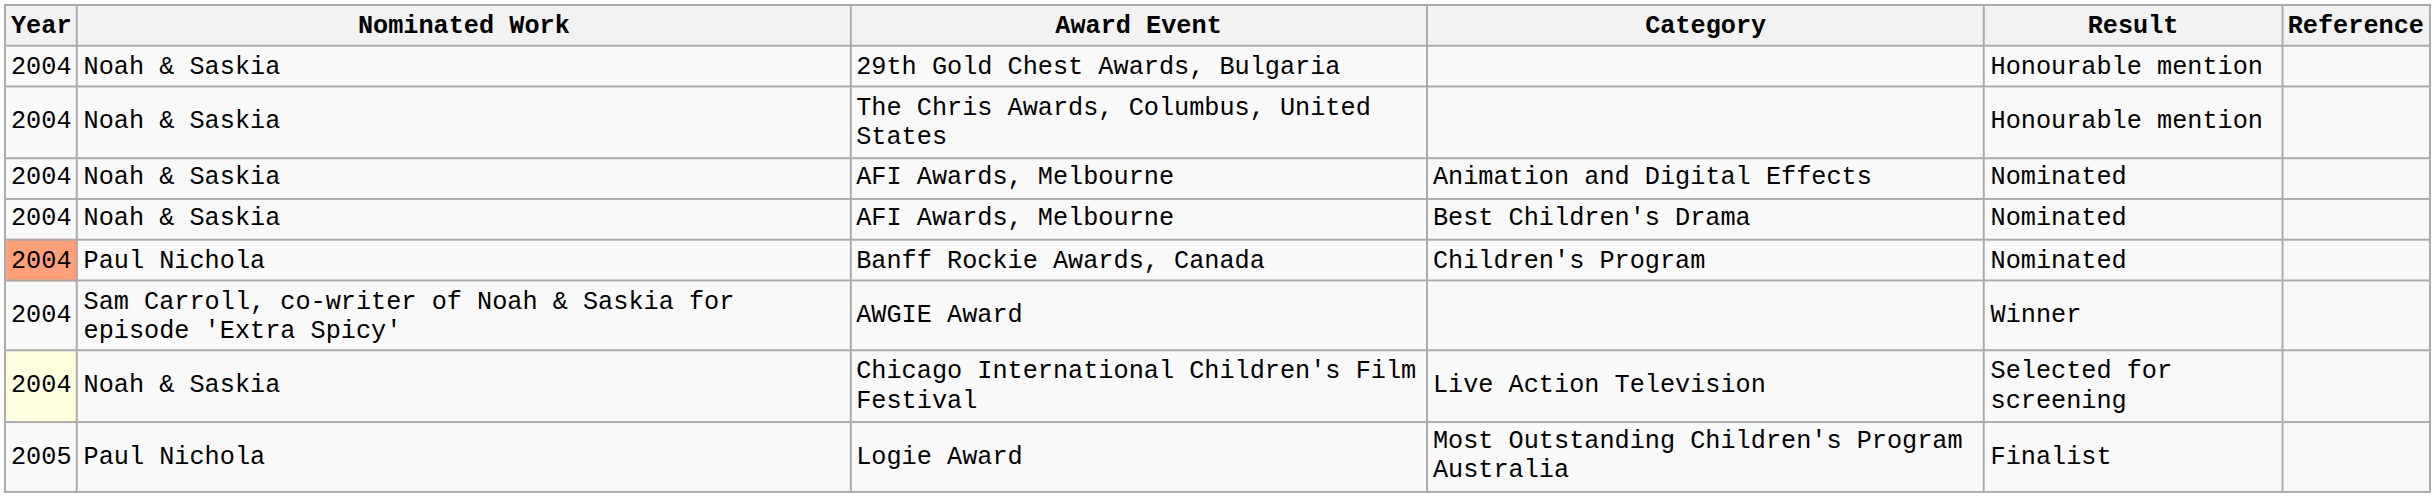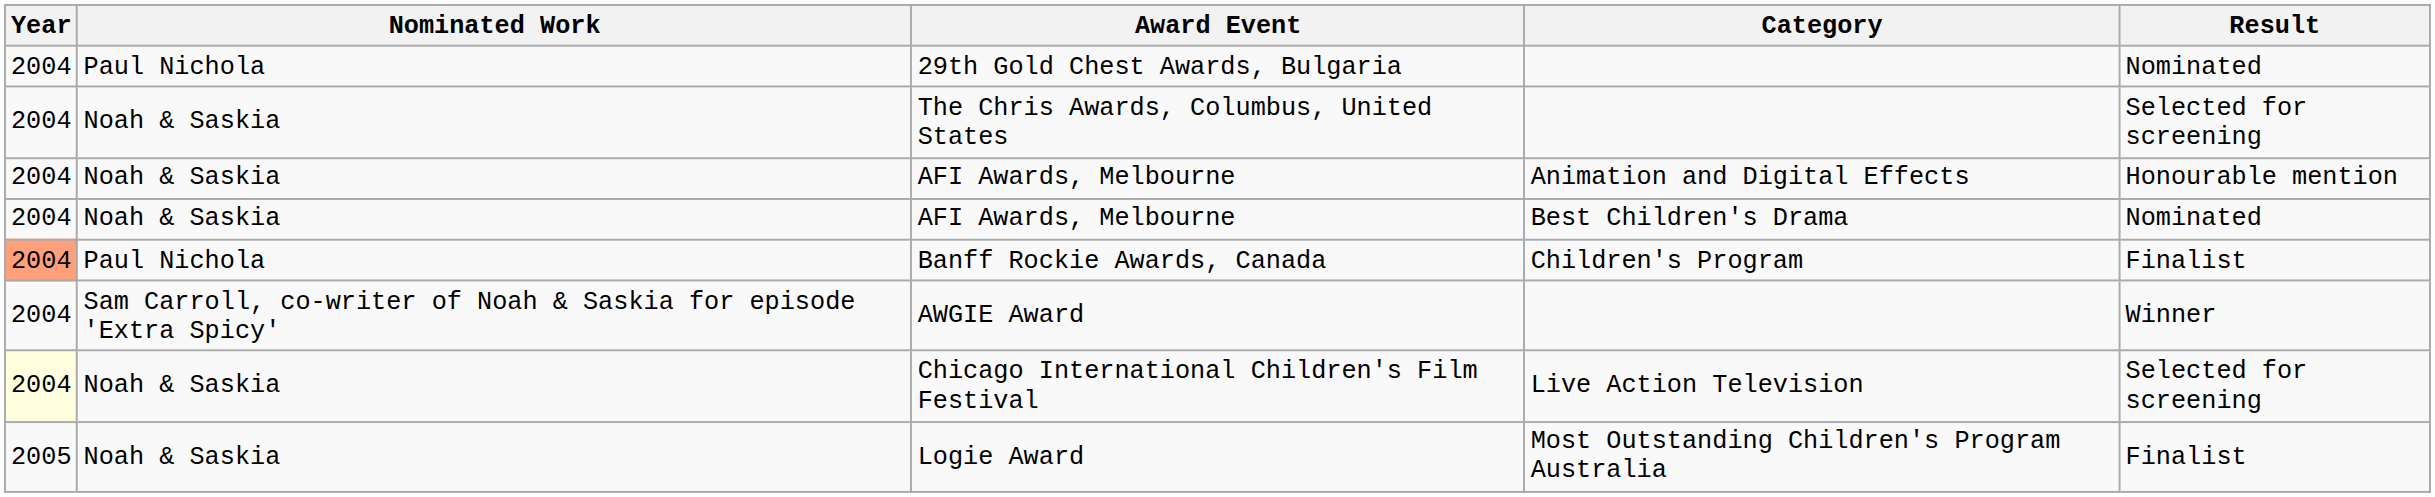- column: Reference
29th Gold Chest Awards, Bulgaria | Nominated Work: Noah & Saskia -> Paul Nichola
29th Gold Chest Awards, Bulgaria | Result: Honourable mention -> Nominated
The Chris Awards, Columbus, United States | Result: Honourable mention -> Selected for screening
AFI Awards, Melbourne / Animation and Digital Effects | Result: Nominated -> Honourable mention
Banff Rockie Awards, Canada | Result: Nominated -> Finalist
Logie Award | Nominated Work: Paul Nichola -> Noah & Saskia
